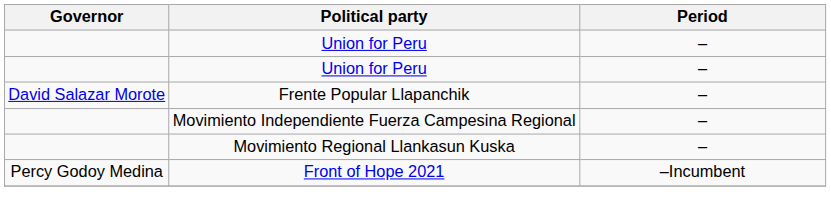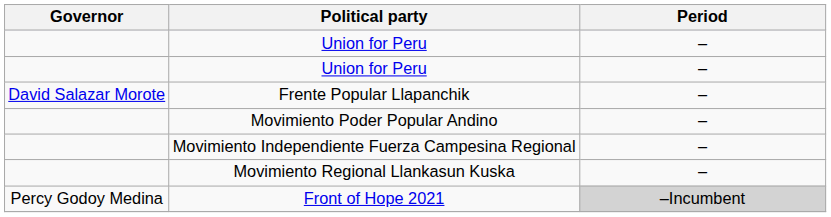+ row: Movimiento Poder Popular Andino | –
Front of Hope 2021 | Period: no background -> lightgrey background
